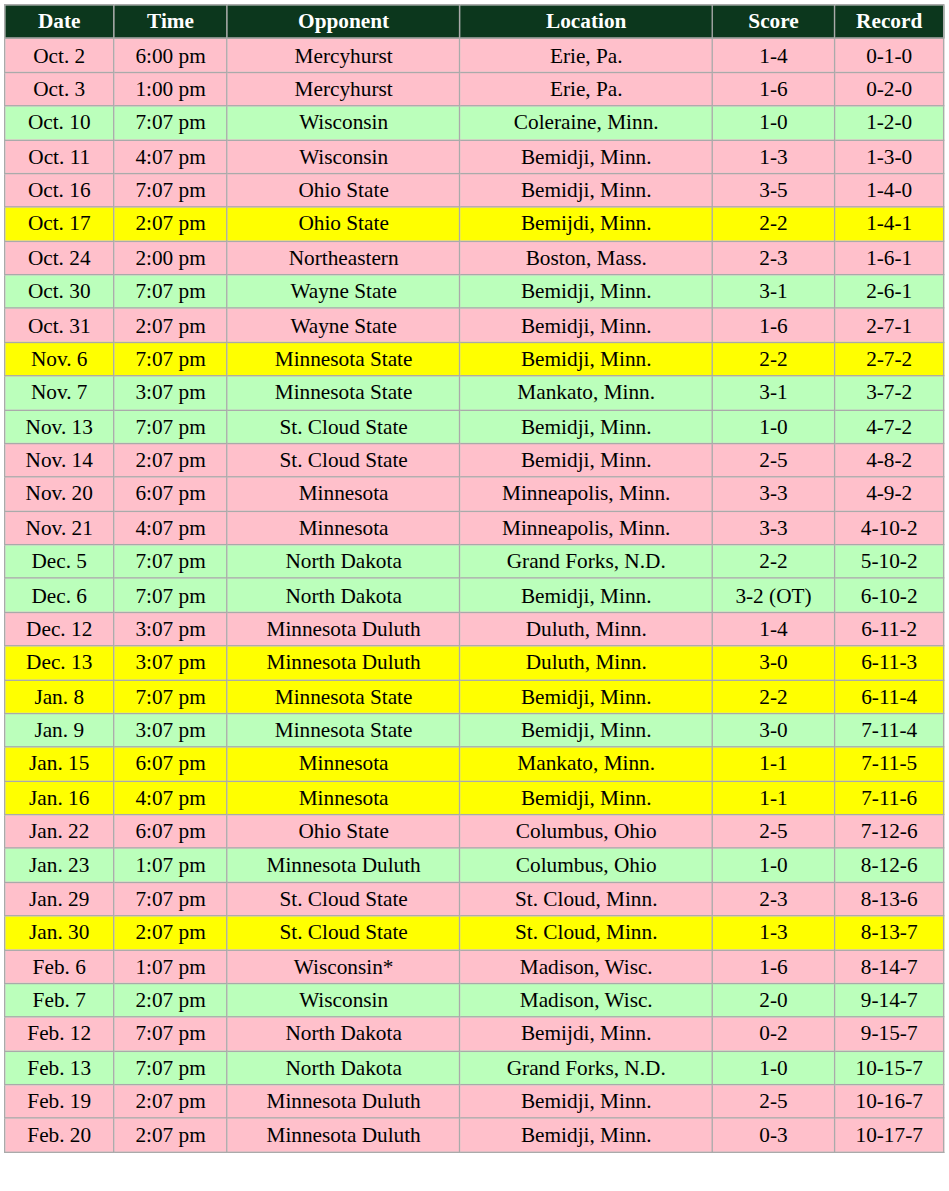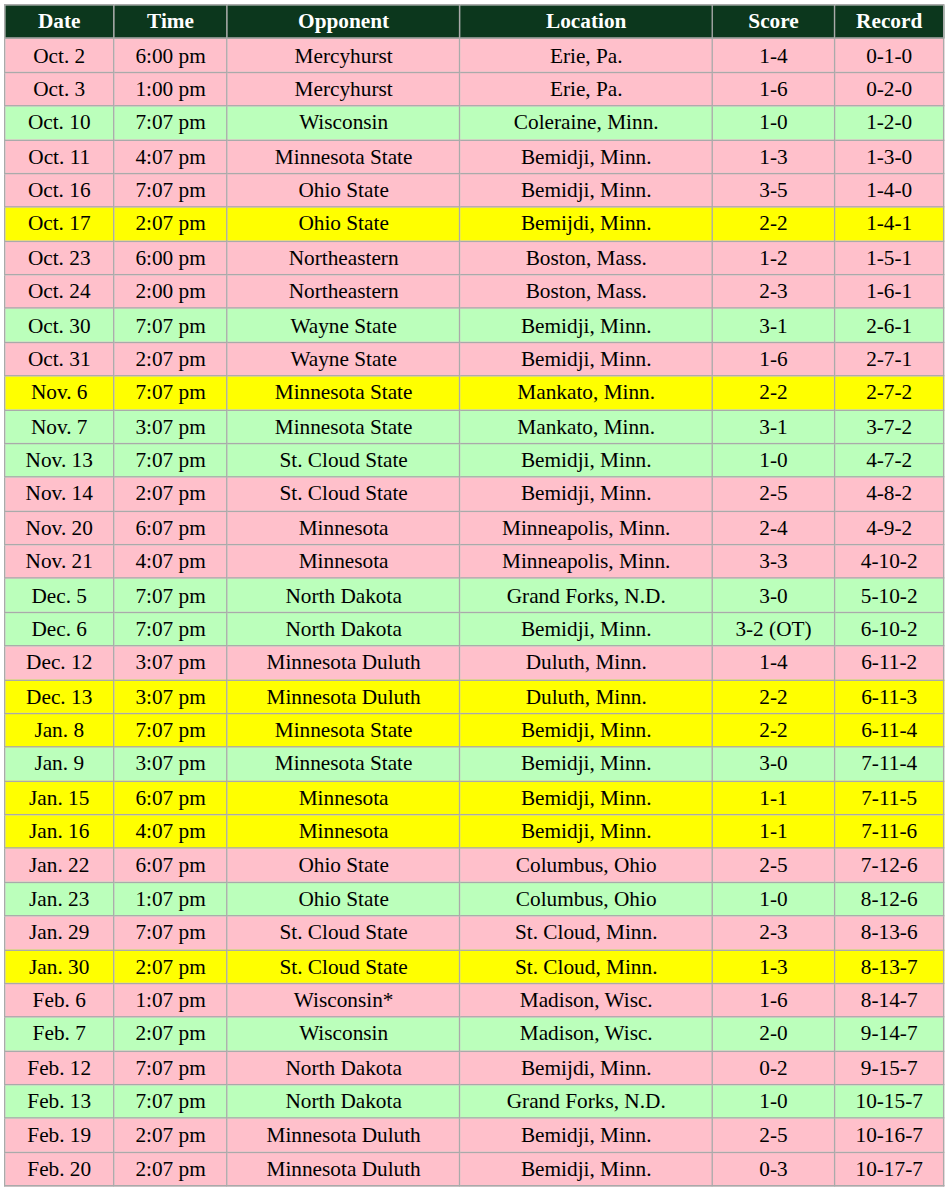Oct. 11 | Opponent: Wisconsin -> Minnesota State
+ row: Oct. 23 | 6:00 pm | Northeastern | Boston, Mass. | 1-2 | 1-5-1
Nov. 6 | Location: Bemidji, Minn. -> Mankato, Minn.
Nov. 20 | Score: 3-3 -> 2-4
Dec. 5 | Score: 2-2 -> 3-0
Dec. 13 | Score: 3-0 -> 2-2
Jan. 15 | Location: Mankato, Minn. -> Bemidji, Minn.
Jan. 23 | Opponent: Minnesota Duluth -> Ohio State
